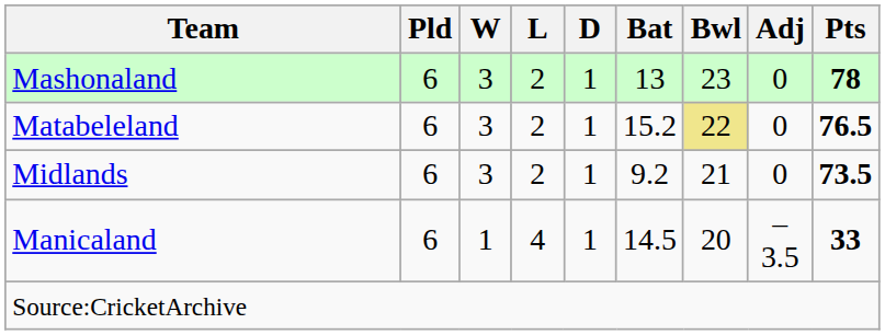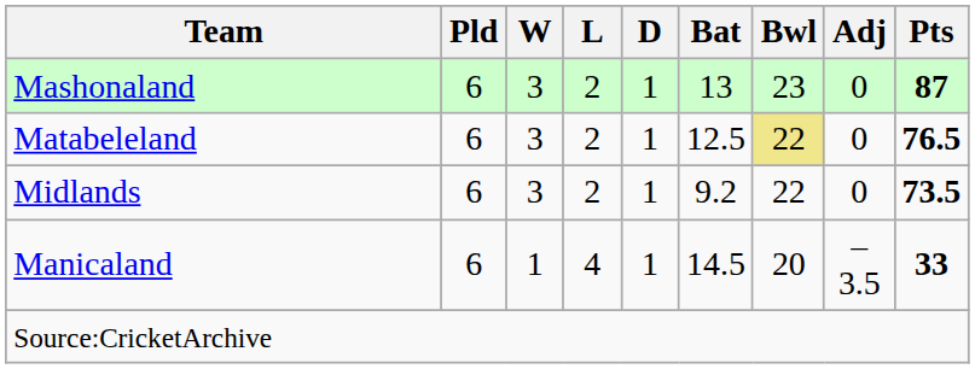Mashonaland | Pts: 78 -> 87
Matabeleland | Bat: 15.2 -> 12.5
Midlands | Bwl: 21 -> 22
